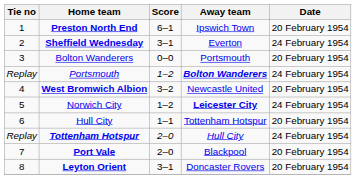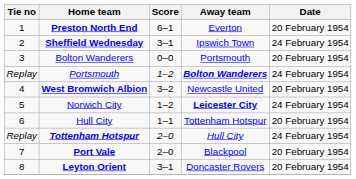Preston North End | Away team: Ipswich Town -> Everton
Sheffield Wednesday | Away team: Everton -> Ipswich Town
